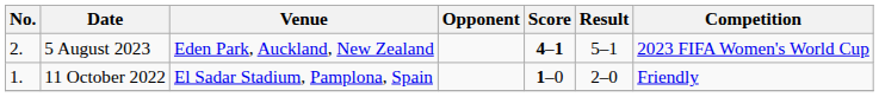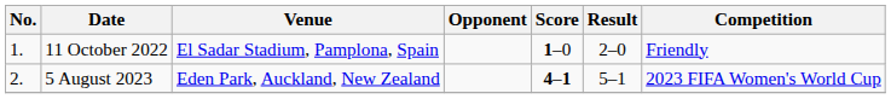rows swapped: 11 October 2022 <-> 5 August 2023
